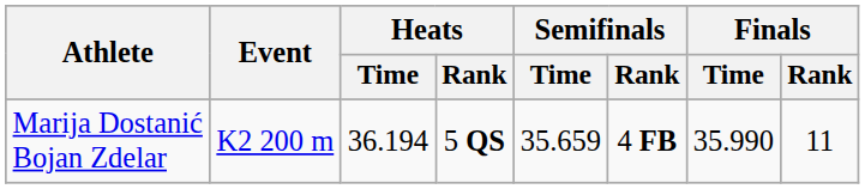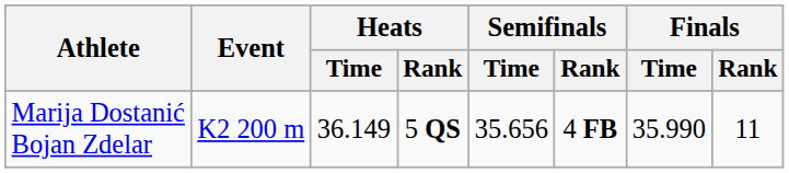Marija Dostanić Bojan Zdelar | Heats / Time: 36.194 -> 36.149
Marija Dostanić Bojan Zdelar | Semifinals / Time: 35.659 -> 35.656
